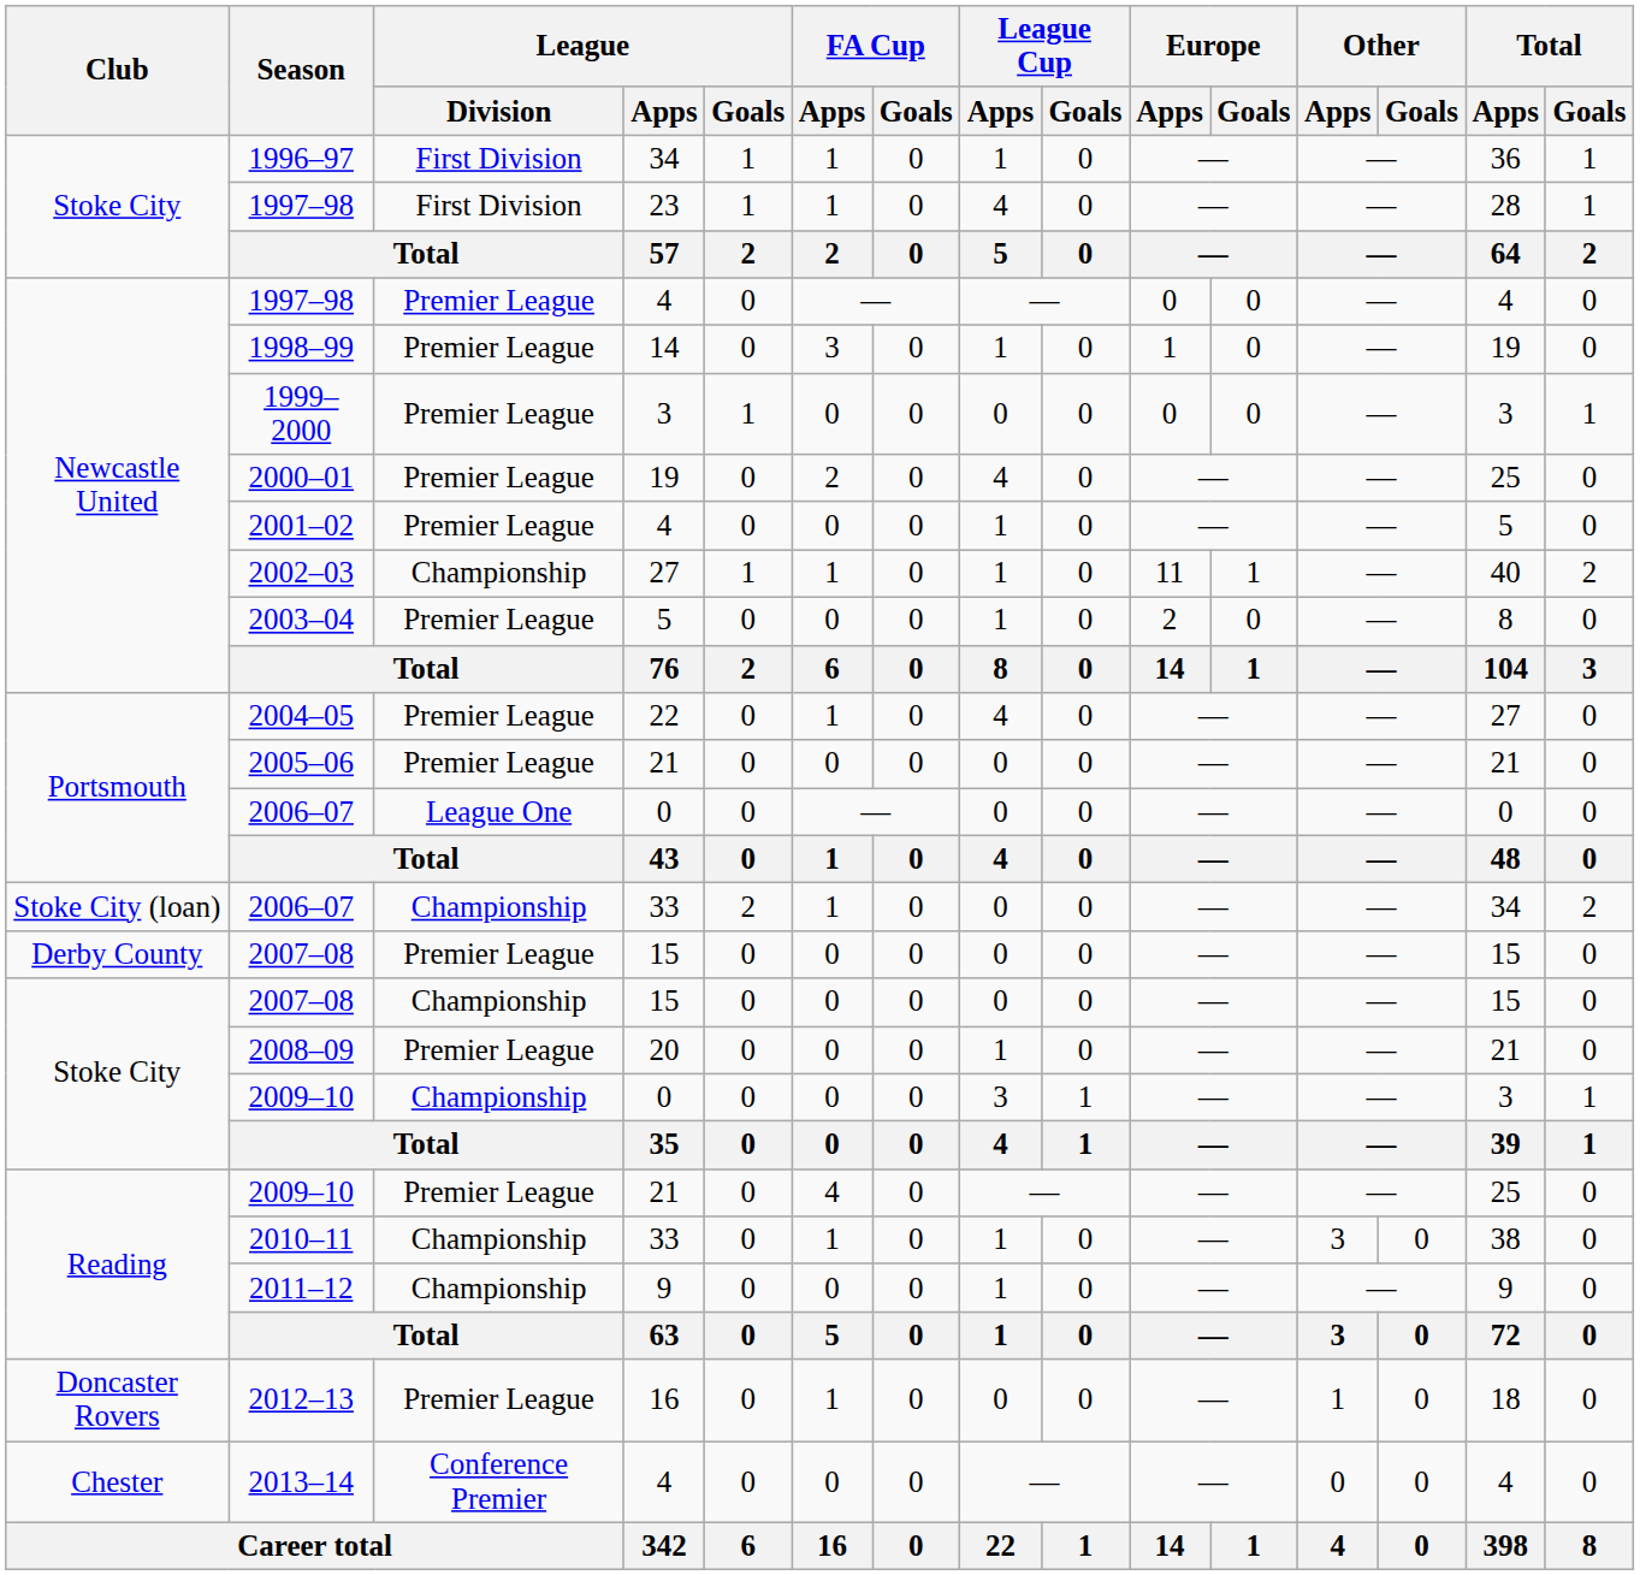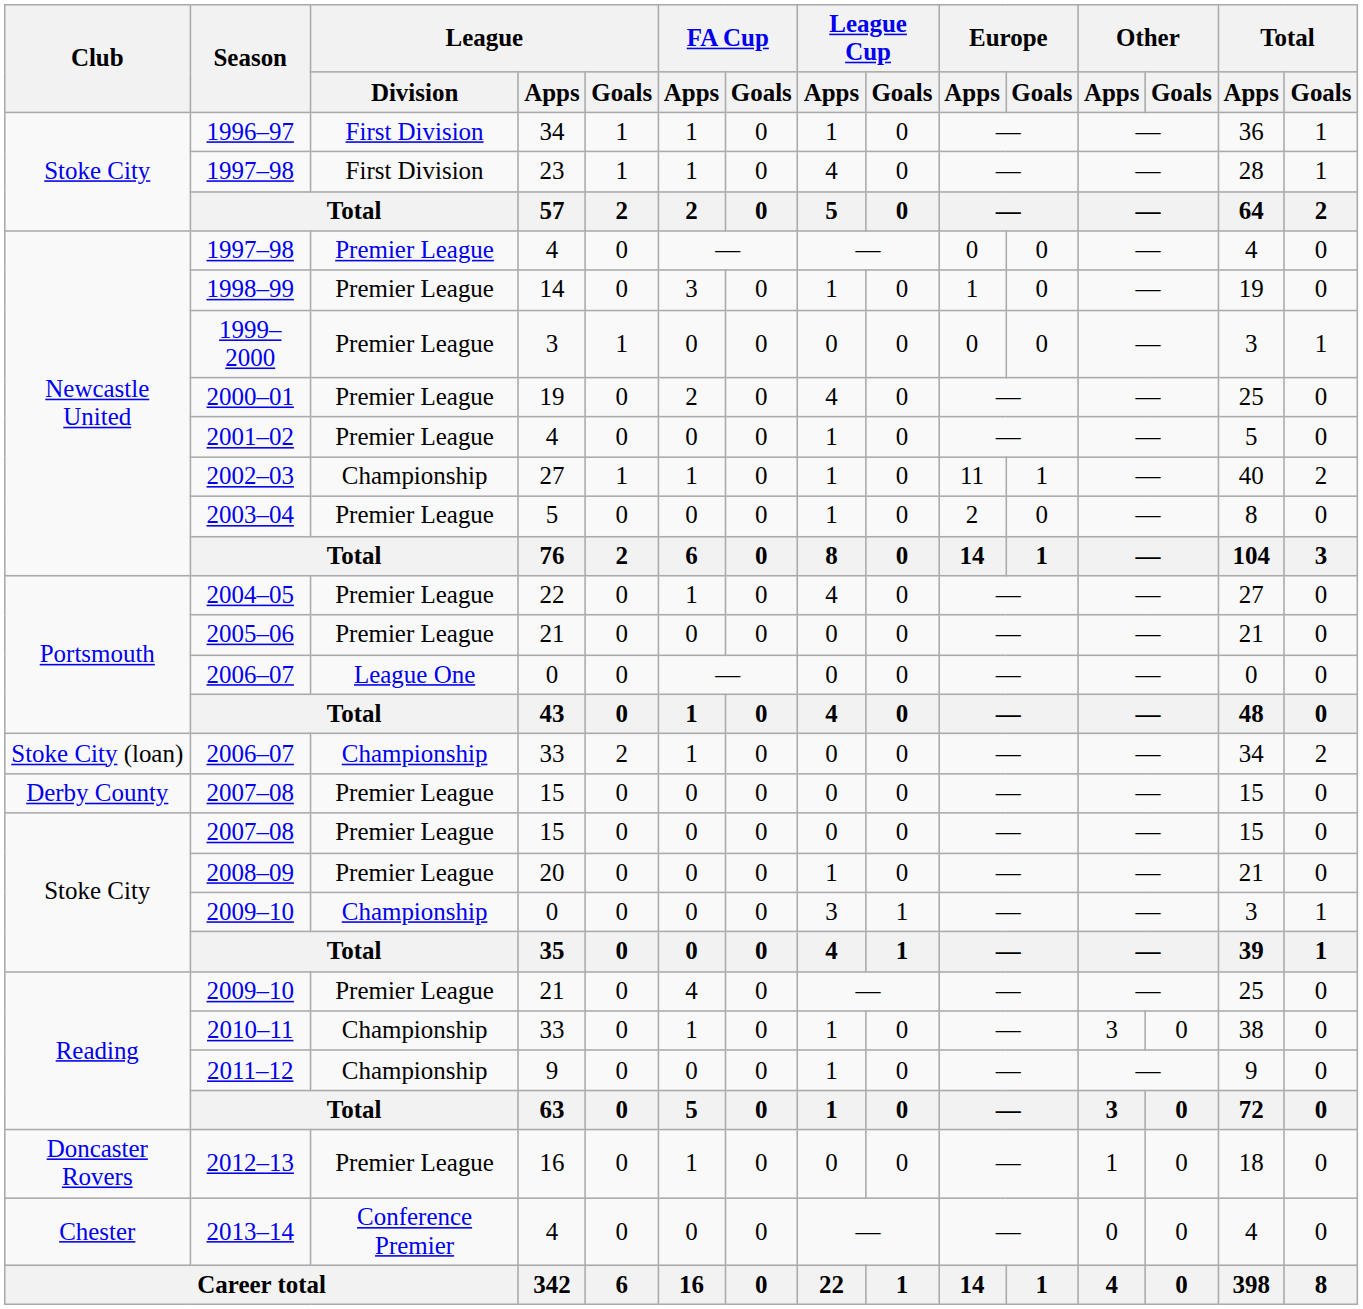Stoke City / 2007–08 | League / Division: Championship -> Premier League
